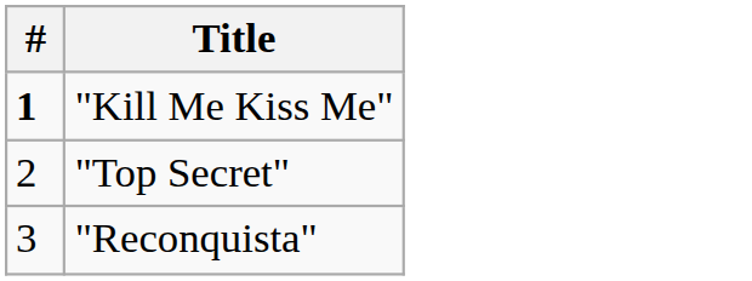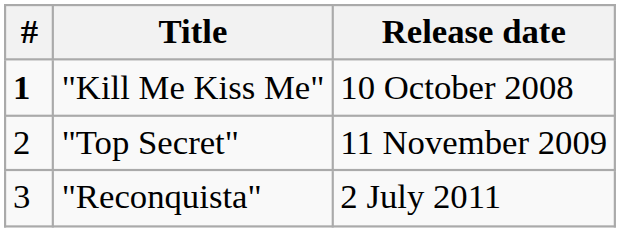+ column: Release date | 10 October 2008 | 11 November 2009 | 2 July 2011
